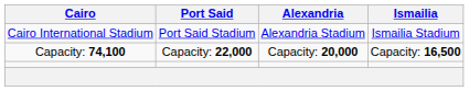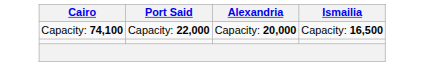- row: Cairo International Stadium | Port Said Stadium | Alexandria Stadium | Ismailia Stadium
